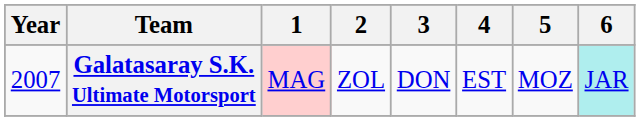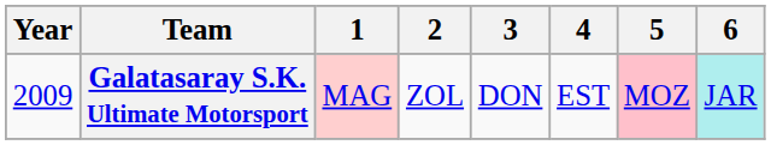Galatasaray S.K. Ultimate Motorsport | Year: 2007 -> 2009
Galatasaray S.K. Ultimate Motorsport | 5: no background -> pink background
